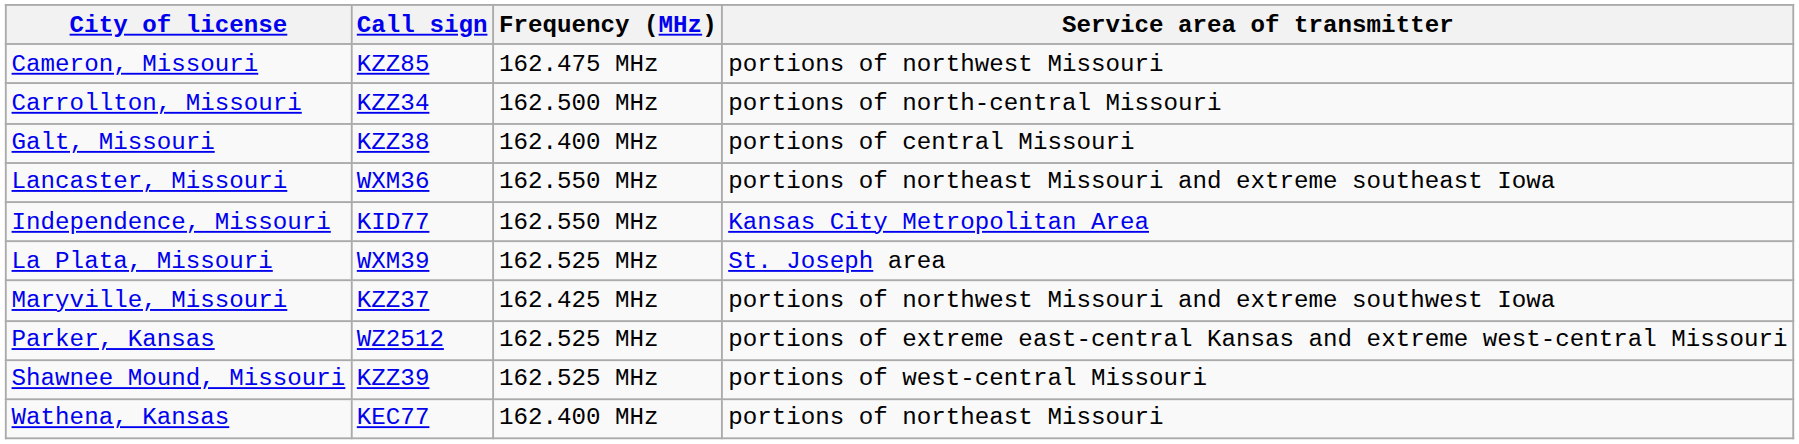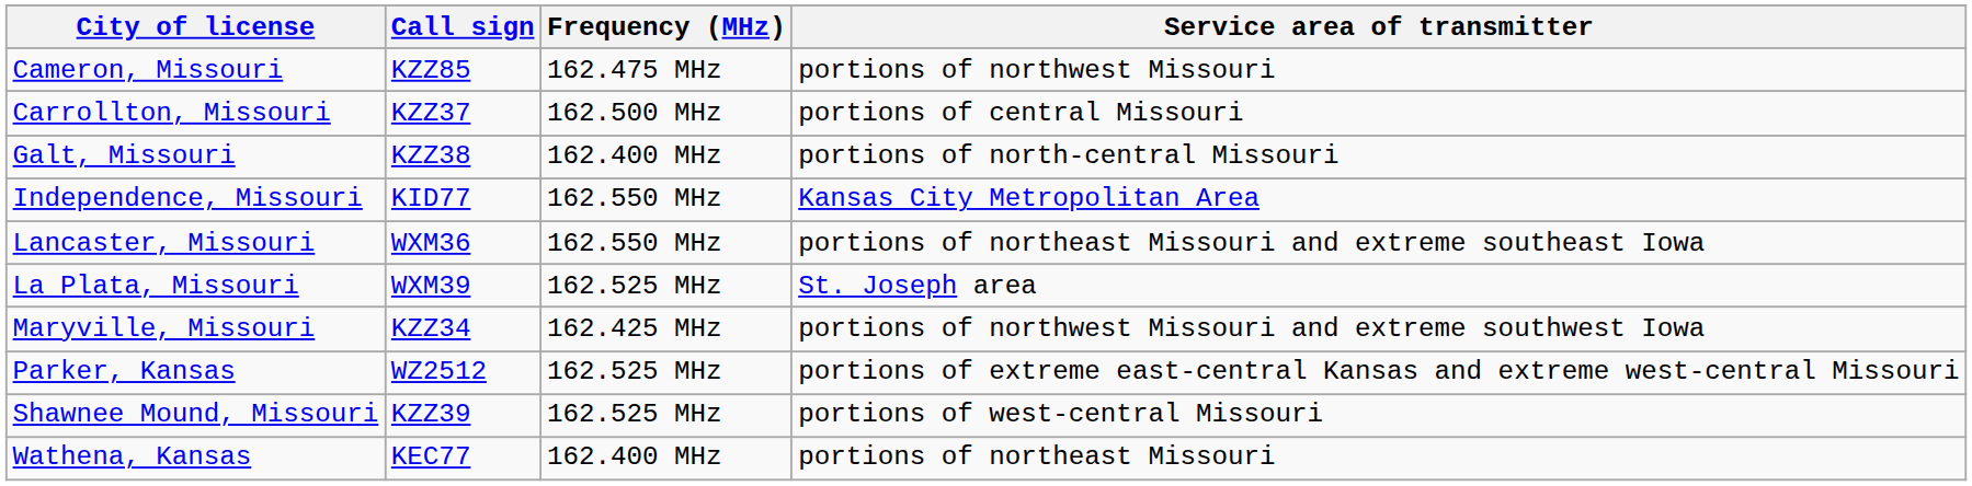Carrollton, Missouri | Call sign: KZZ34 -> KZZ37
Carrollton, Missouri | Service area of transmitter: portions of north-central Missouri -> portions of central Missouri
Galt, Missouri | Service area of transmitter: portions of central Missouri -> portions of north-central Missouri
rows swapped: Independence, Missouri <-> Lancaster, Missouri
Maryville, Missouri | Call sign: KZZ37 -> KZZ34
